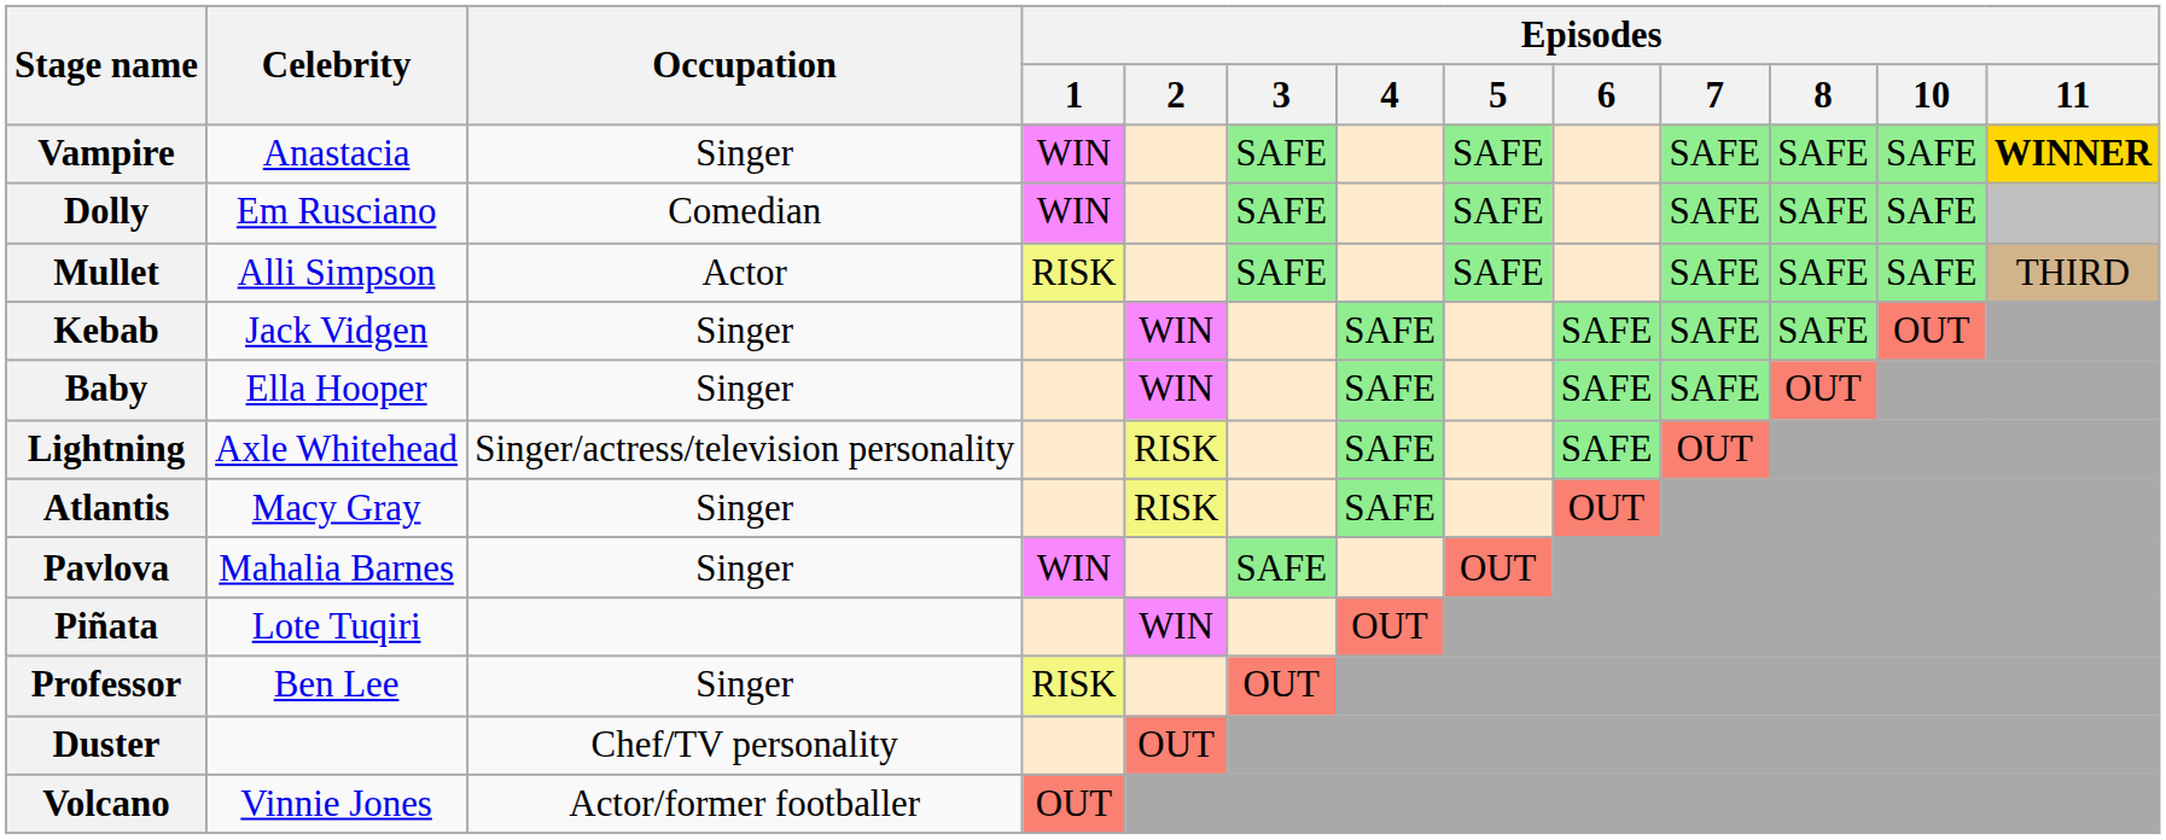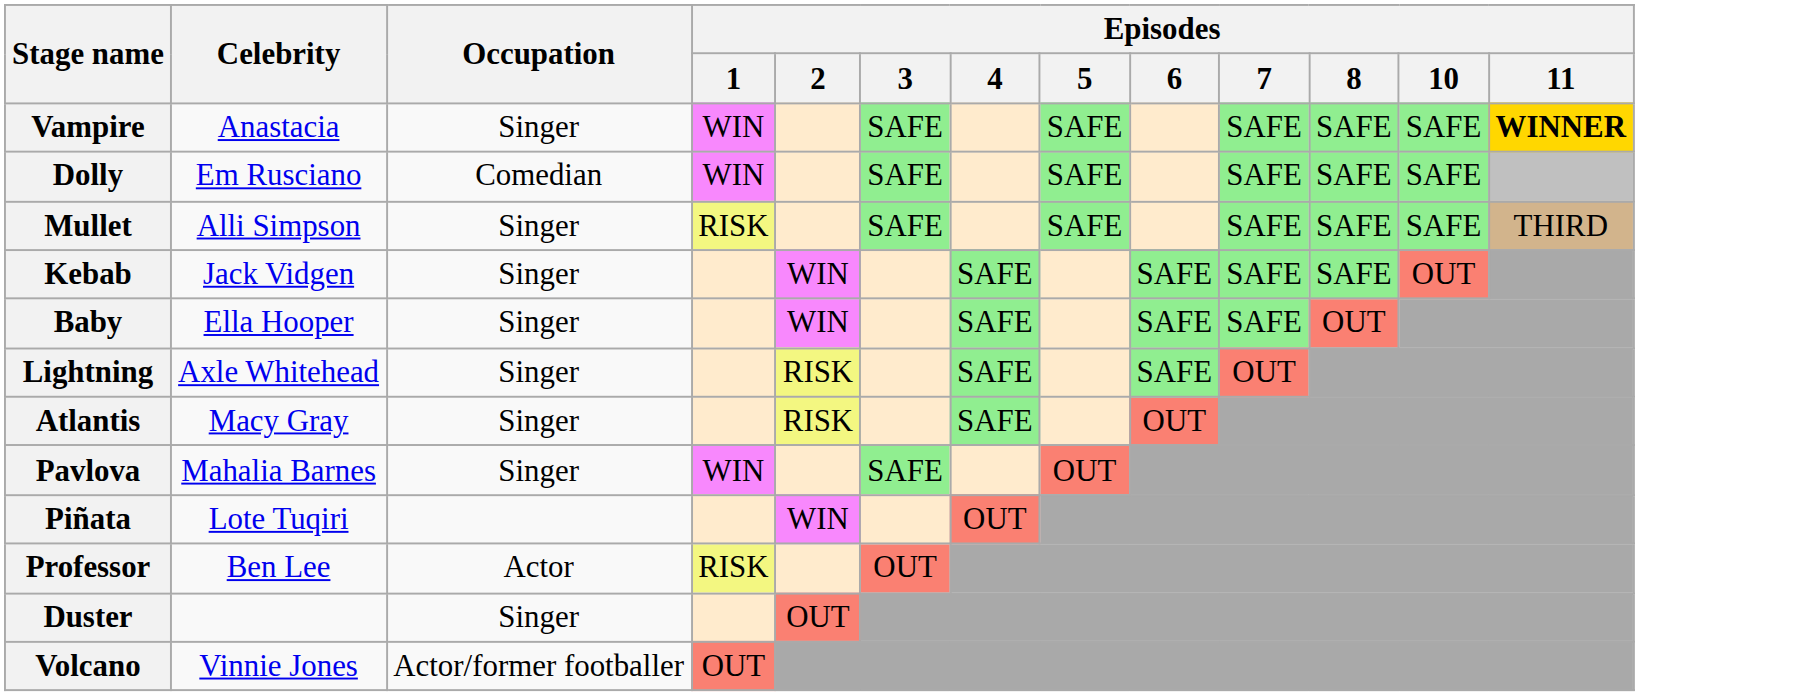Mullet | Occupation: Actor -> Singer
Lightning | Occupation: Singer/actress/television personality -> Singer
Professor | Occupation: Singer -> Actor
Duster | Occupation: Chef/TV personality -> Singer
